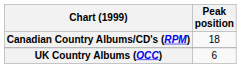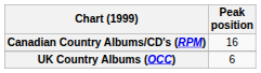Canadian Country Albums/CD's (RPM) | Peak position: 18 -> 16
